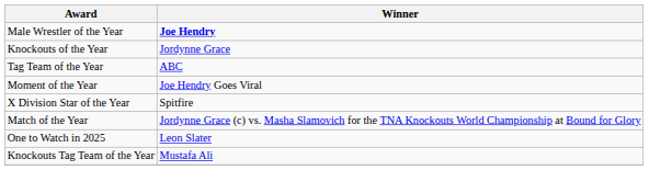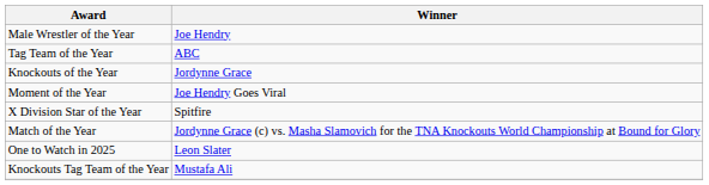Male Wrestler of the Year | Winner: bold -> normal
rows swapped: Knockouts of the Year <-> Tag Team of the Year
